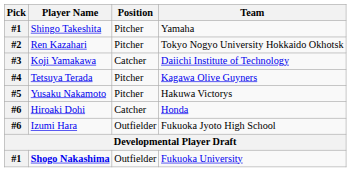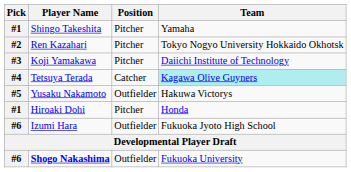Koji Yamakawa | Position: Catcher -> Pitcher
Tetsuya Terada | Position: Pitcher -> Catcher
Tetsuya Terada | Team: no background -> paleturquoise background
Yusaku Nakamoto | Position: Pitcher -> Outfielder
Hiroaki Dohi | Pick: #6 -> #1
Hiroaki Dohi | Position: Catcher -> Pitcher
Shogo Nakashima | Pick: #1 -> #6
